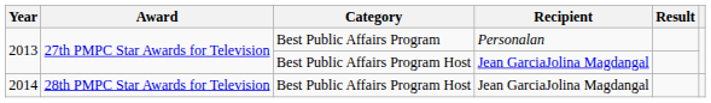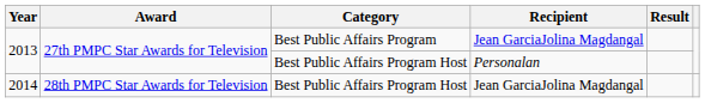2013 / Best Public Affairs Program | Recipient: Personalan -> Jean GarciaJolina Magdangal
2013 / Best Public Affairs Program Host | Recipient: Jean GarciaJolina Magdangal -> Personalan
